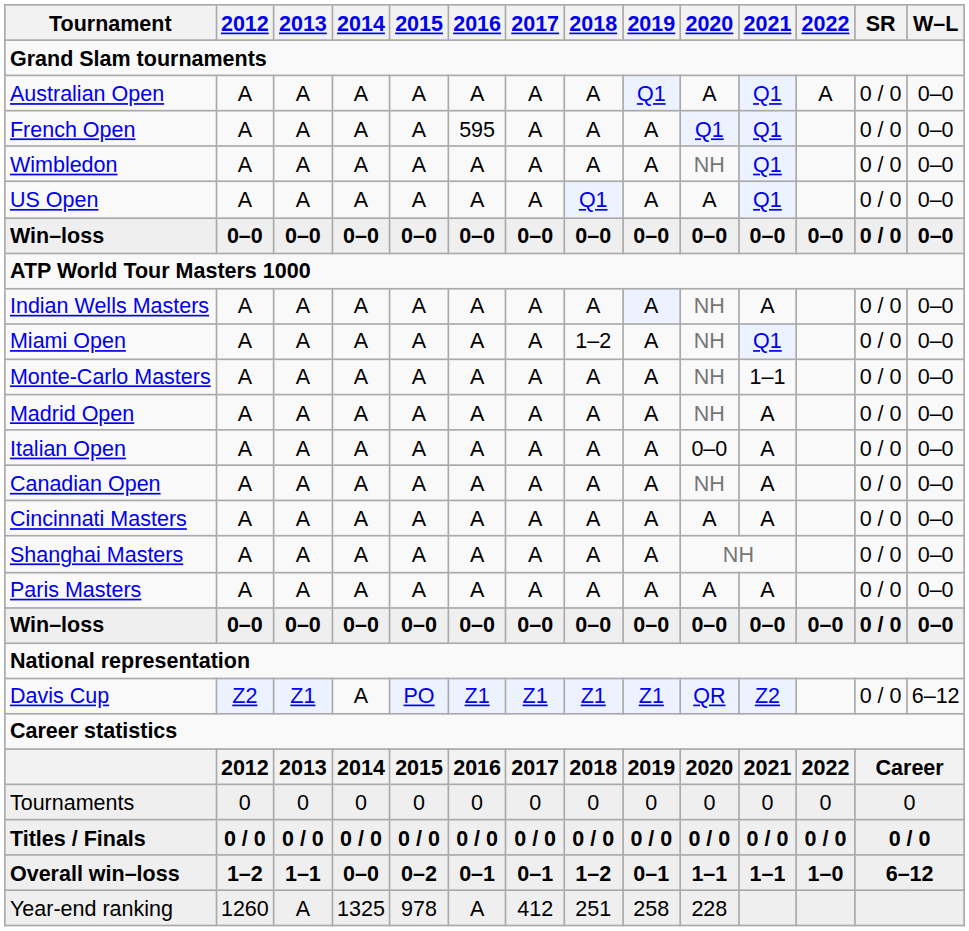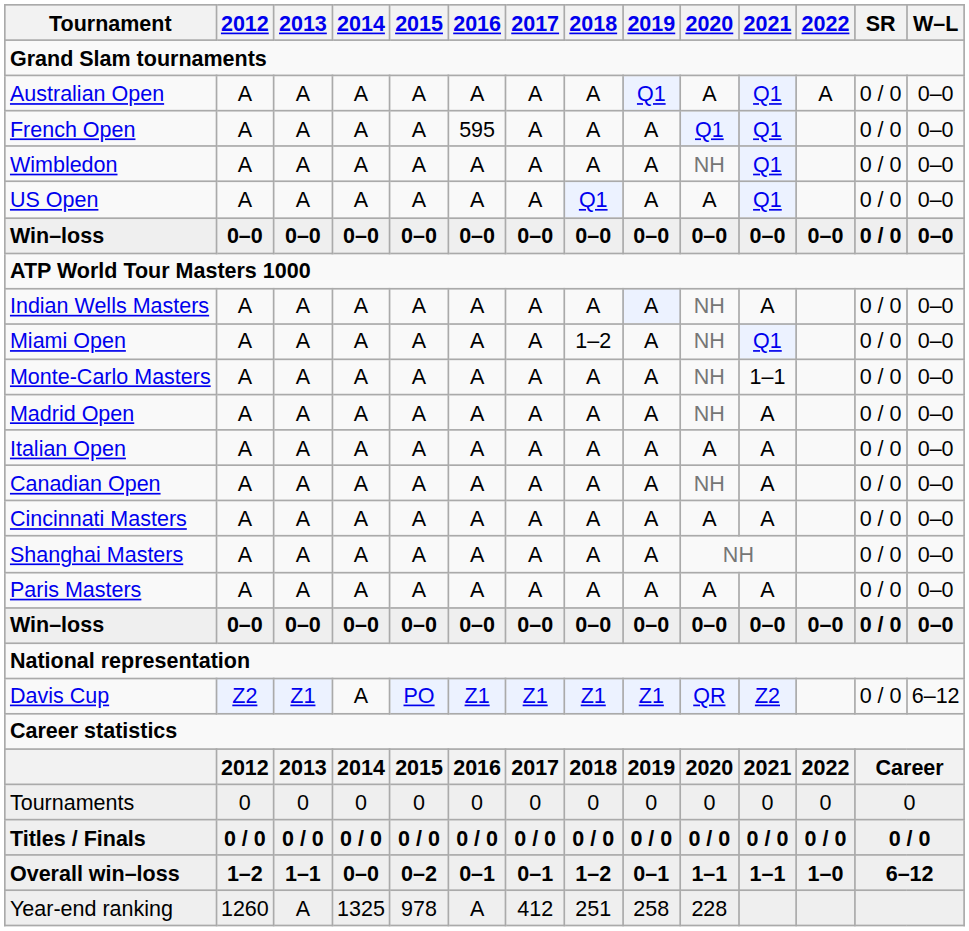Italian Open | 2020: 0–0 -> A
